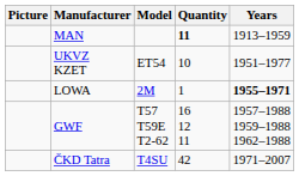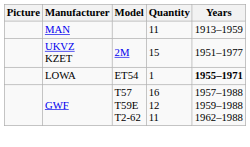MAN | Quantity: bold -> normal
UKVZ KZET | Model: ET54 -> 2M
UKVZ KZET | Quantity: 10 -> 15
LOWA | Model: 2M -> ET54
- row: ČKD Tatra | T4SU | 42 | 1971–2007
